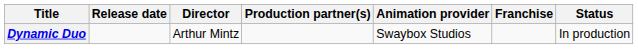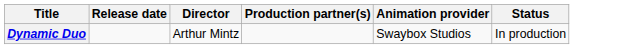- column: Franchise
